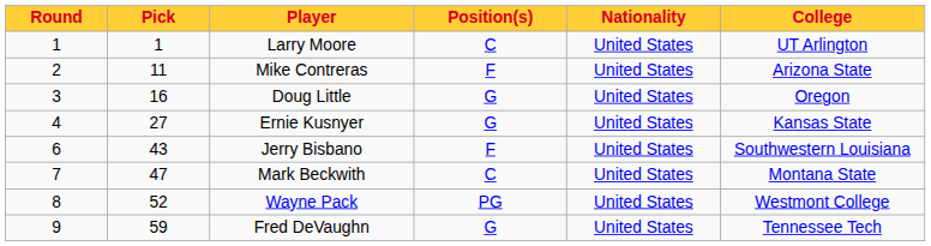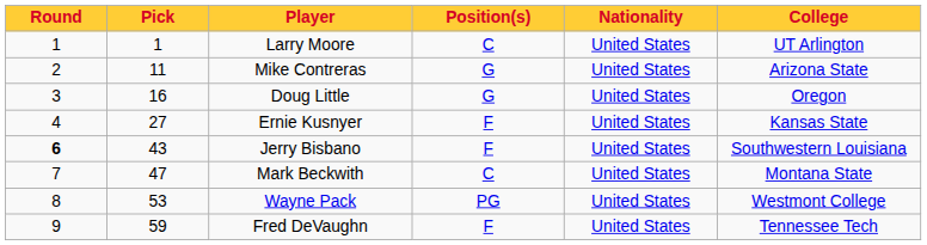Mike Contreras | Position(s): F -> G
Ernie Kusnyer | Position(s): G -> F
Jerry Bisbano | Round: normal -> bold
Wayne Pack | Pick: 52 -> 53
Fred DeVaughn | Position(s): G -> F
